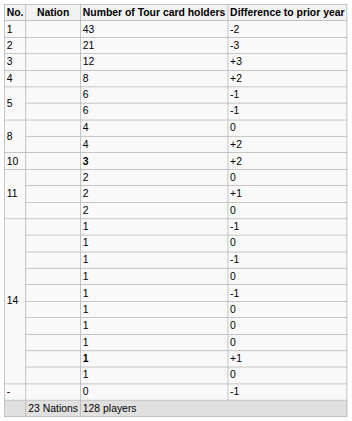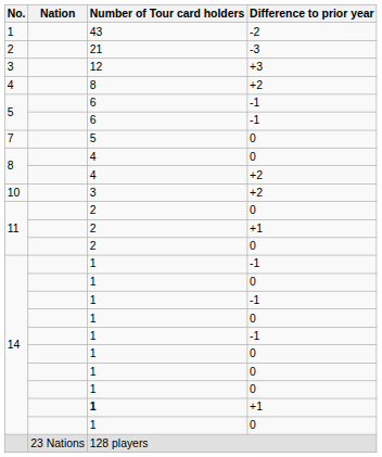+ row: 7 | 5 | 0
10 | Number of Tour card holders: bold -> normal
- row: - | 0 | -1
